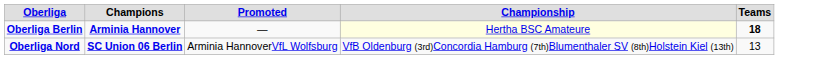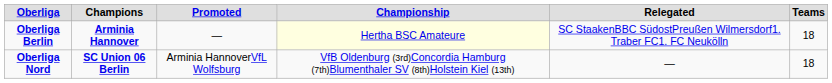+ column: Relegated | SC StaakenBBC SüdostPreußen Wilmersdorf1. Traber FC1. FC Neukölln | —
Oberliga Berlin | Teams: bold -> normal
Oberliga Nord | Teams: 13 -> 18
